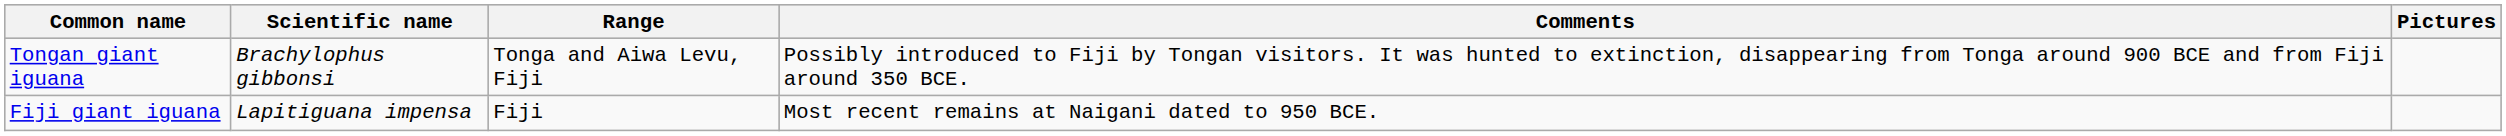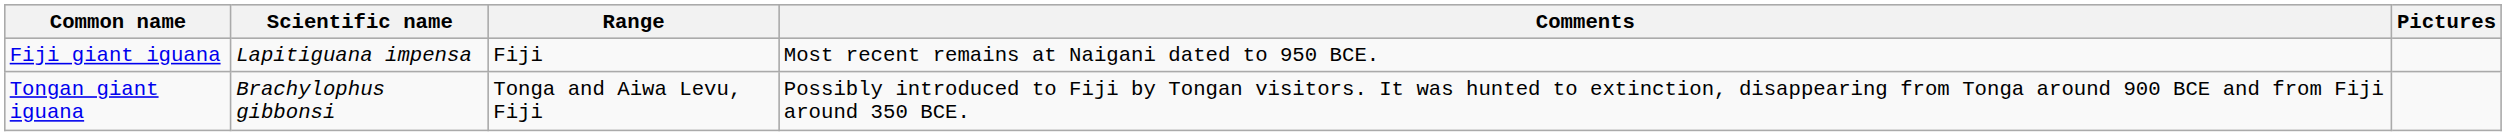rows swapped: Tongan giant iguana <-> Fiji giant iguana
